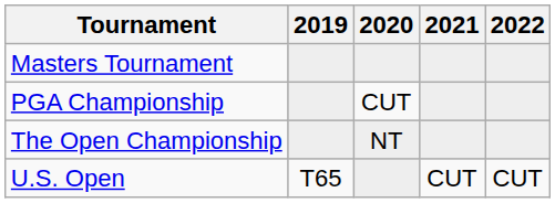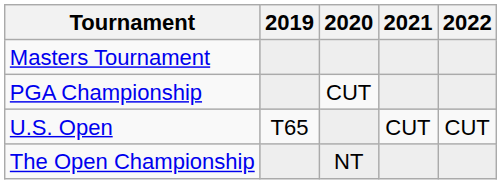rows swapped: U.S. Open <-> The Open Championship
